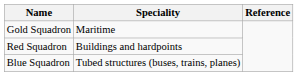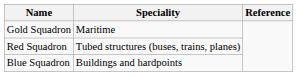Red Squadron | Speciality: Buildings and hardpoints -> Tubed structures (buses, trains, planes)
Blue Squadron | Speciality: Tubed structures (buses, trains, planes) -> Buildings and hardpoints
